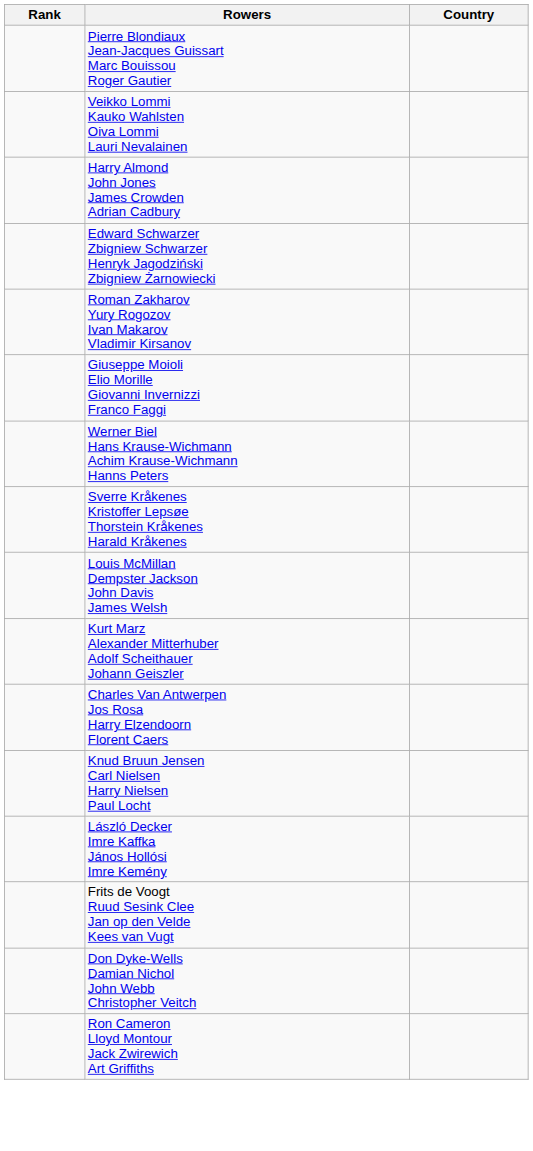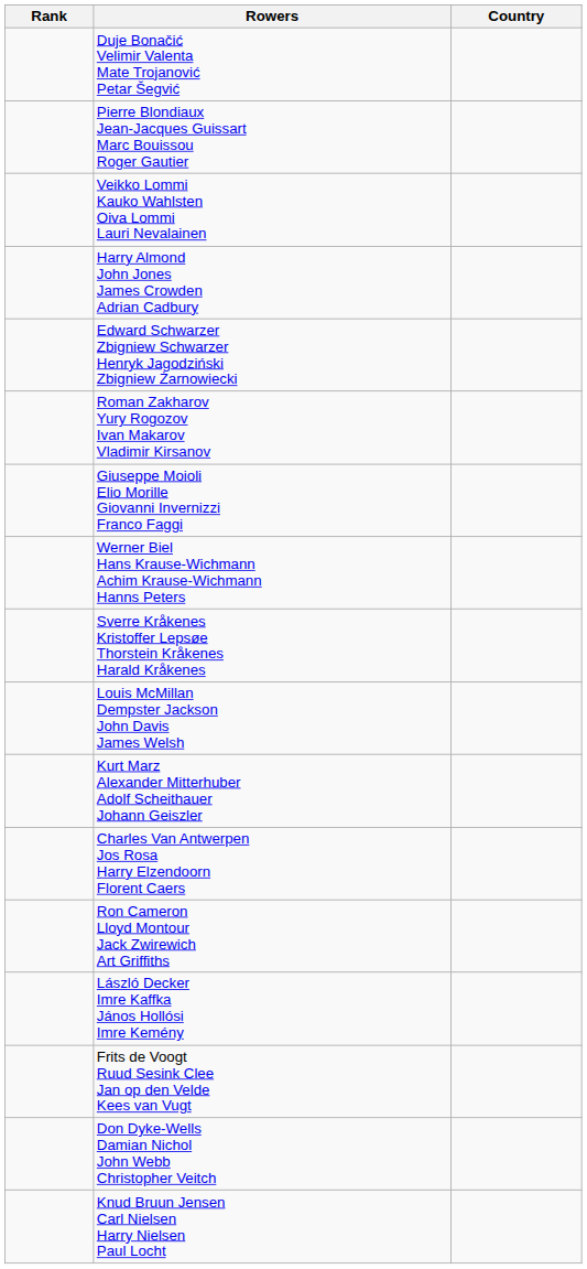+ row: Duje Bonačić Velimir Valenta Mate Trojanović Petar Šegvić
rows swapped: Knud Bruun Jensen Carl Nielsen Harry Nielsen Paul Locht <-> Ron Cameron Lloyd Montour Jack Zwirewich Art Griffiths
